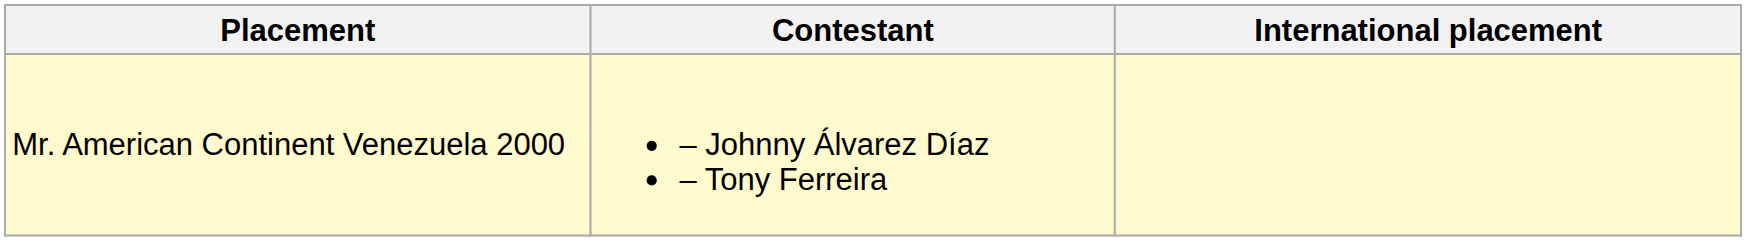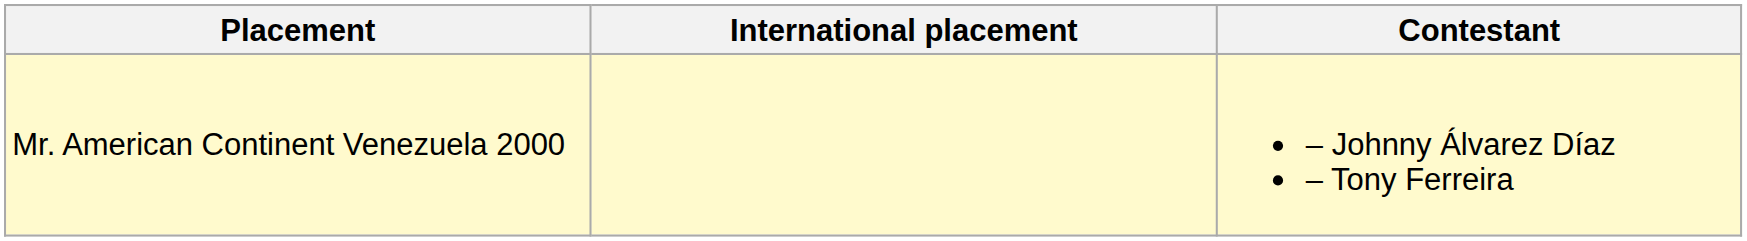columns swapped: Contestant <-> International placement
